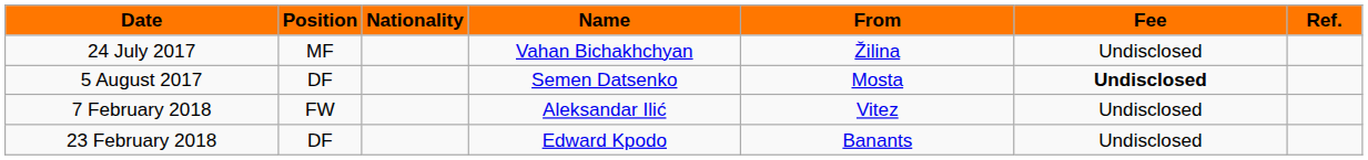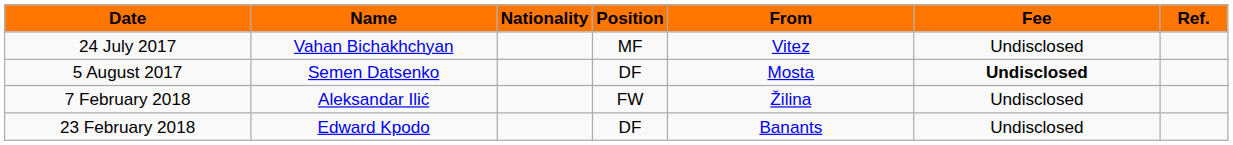columns swapped: Position <-> Name
24 July 2017 | From: Žilina -> Vitez
7 February 2018 | From: Vitez -> Žilina
